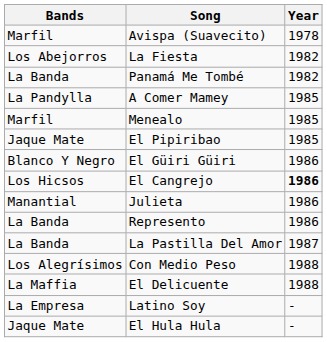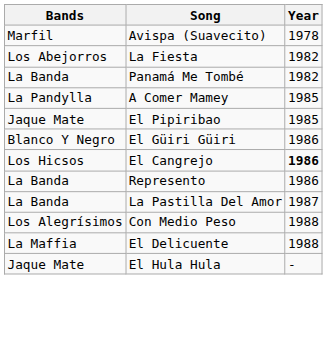- row: Marfil | Menealo | 1985
- row: Manantial | Julieta | 1986
- row: La Empresa | Latino Soy | -
